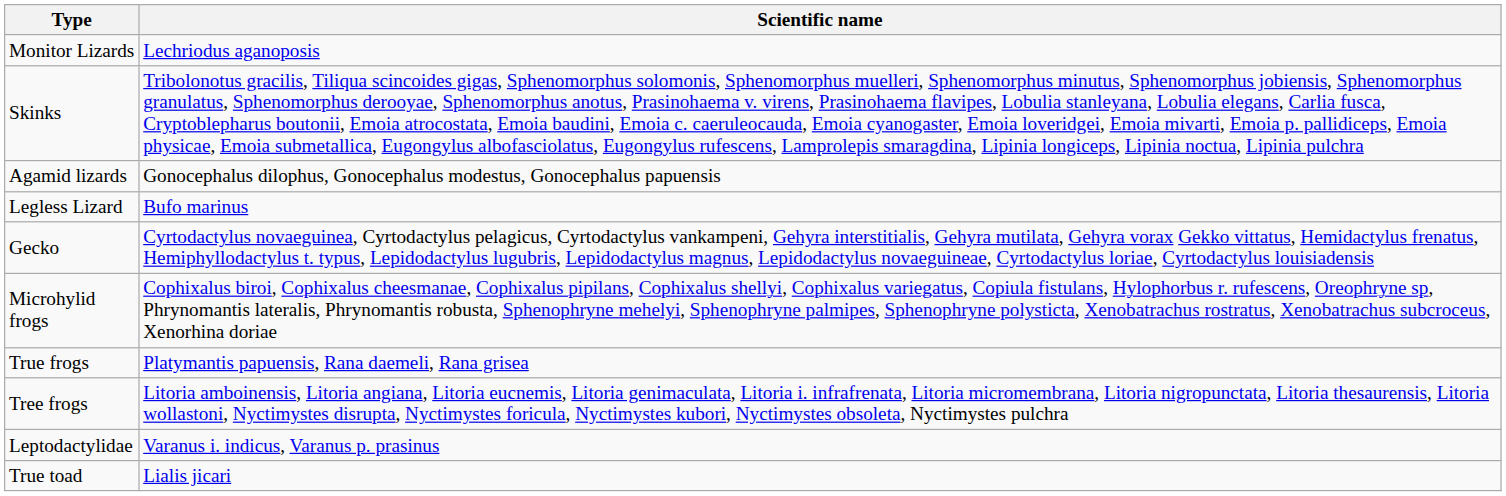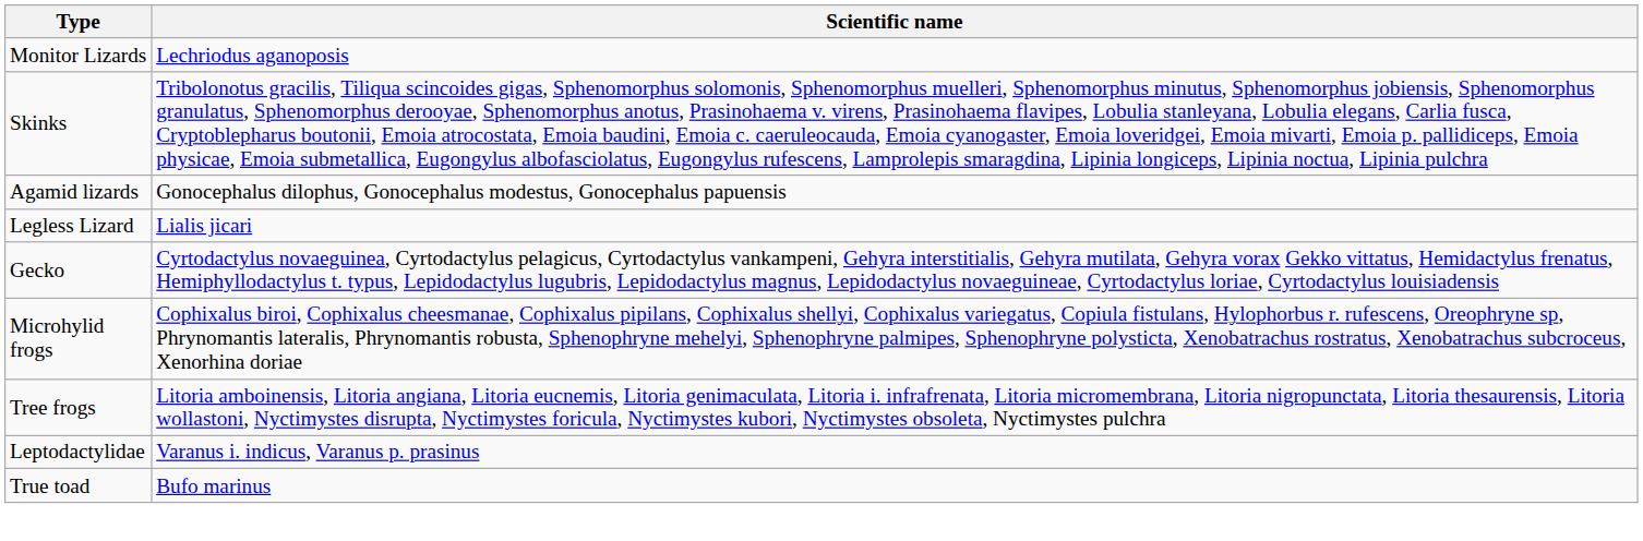Legless Lizard | Scientific name: Bufo marinus -> Lialis jicari
- row: True frogs | Platymantis papuensis, Rana daemeli, Rana grisea
True toad | Scientific name: Lialis jicari -> Bufo marinus
